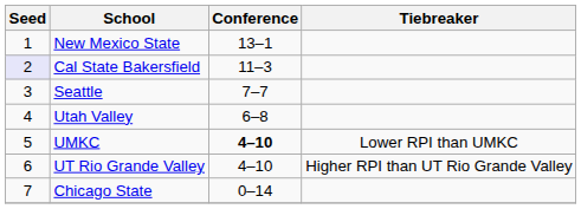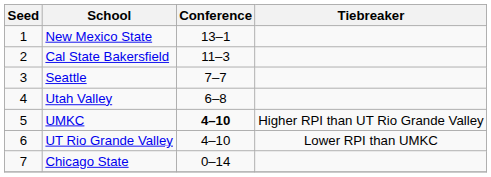Cal State Bakersfield | Seed: lavender background -> no background
UMKC | Tiebreaker: Lower RPI than UMKC -> Higher RPI than UT Rio Grande Valley
UT Rio Grande Valley | Tiebreaker: Higher RPI than UT Rio Grande Valley -> Lower RPI than UMKC
